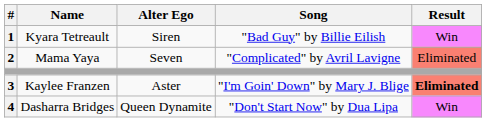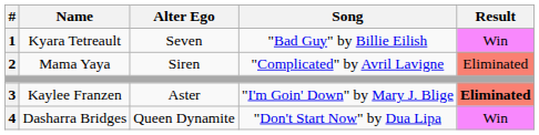Kyara Tetreault | Alter Ego: Siren -> Seven
Mama Yaya | Alter Ego: Seven -> Siren
